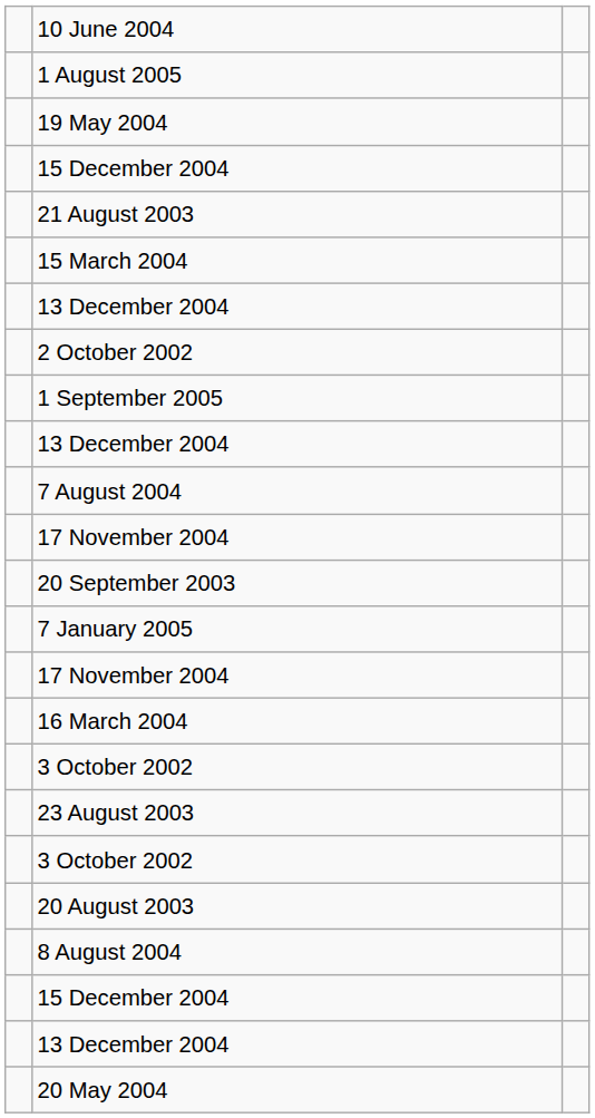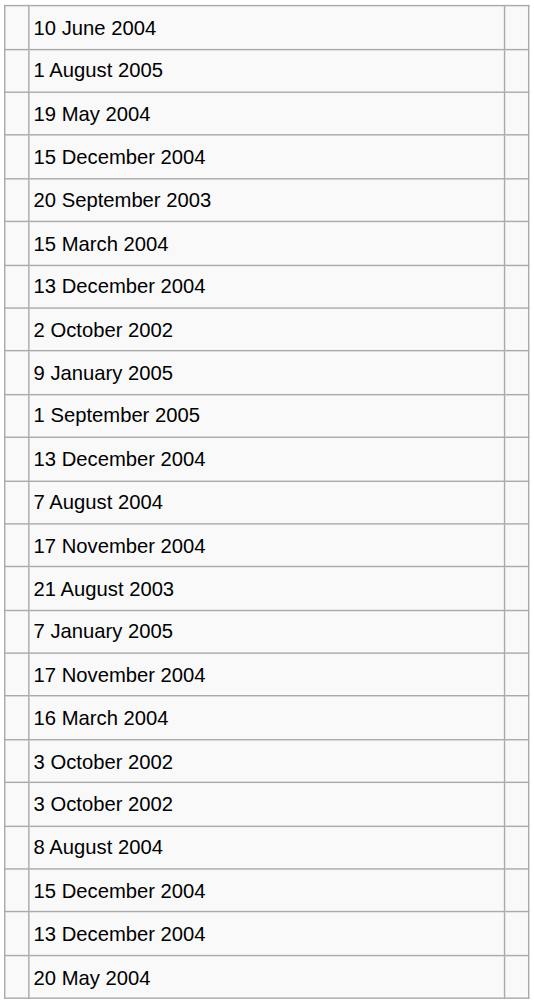rows swapped: 21 August 2003 <-> 20 September 2003
+ row: 9 January 2005
- row: 23 August 2003
- row: 20 August 2003
